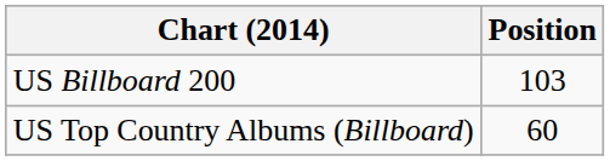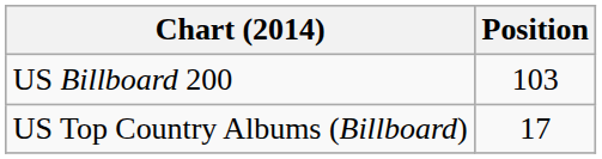US Top Country Albums (Billboard) | Position: 60 -> 17
